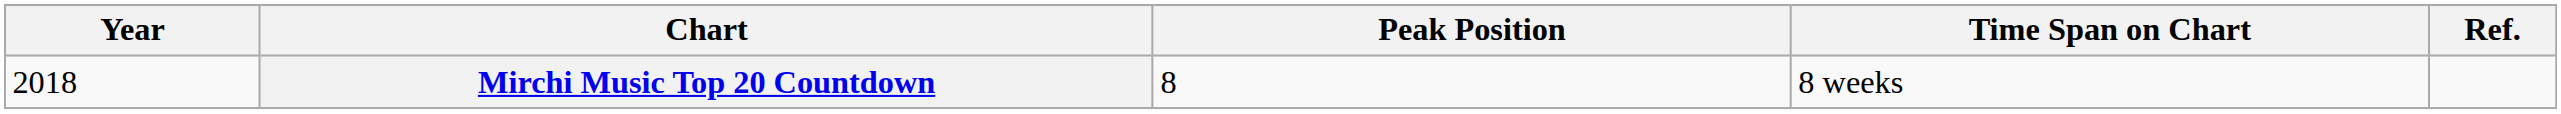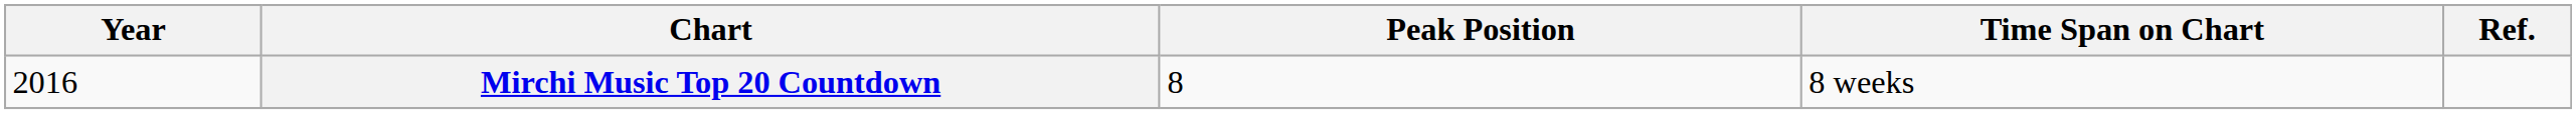Mirchi Music Top 20 Countdown | Year: 2018 -> 2016
